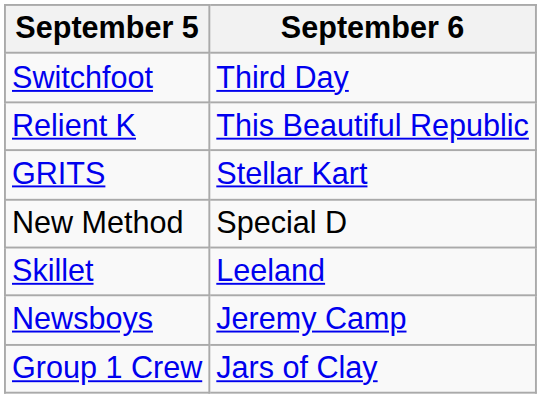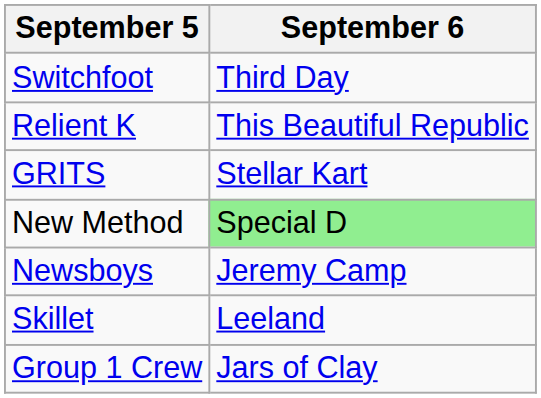New Method | September 6: no background -> lightgreen background
rows swapped: Newsboys <-> Skillet
